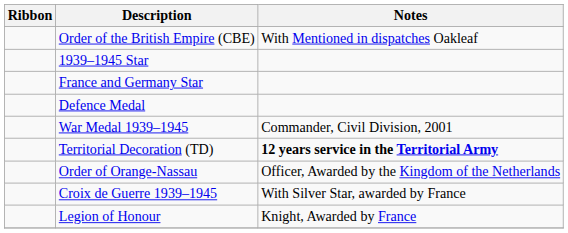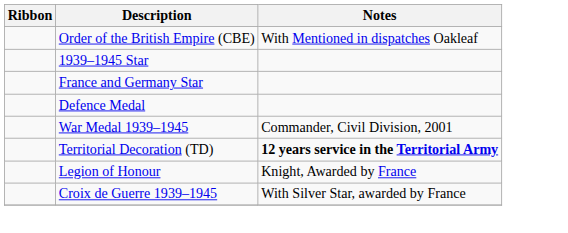- row: Order of Orange-Nassau | Officer, Awarded by the Kingdom of the Netherlands
rows swapped: Legion of Honour <-> Croix de Guerre 1939–1945
